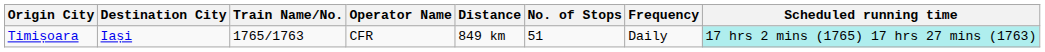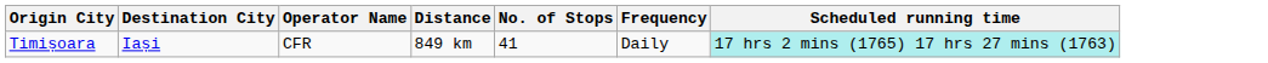- column: Train Name/No. | 1765/1763
Timișoara | No. of Stops: 51 -> 41
